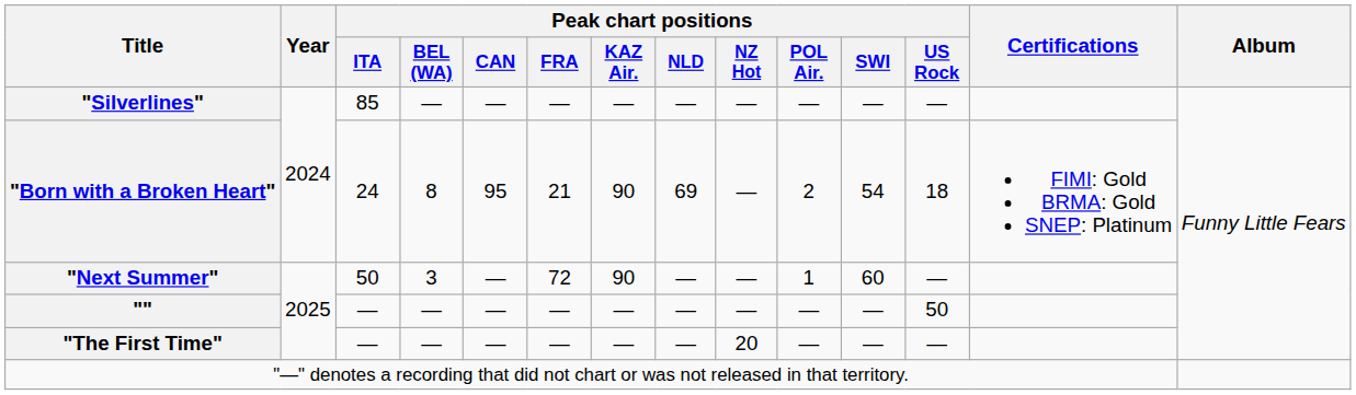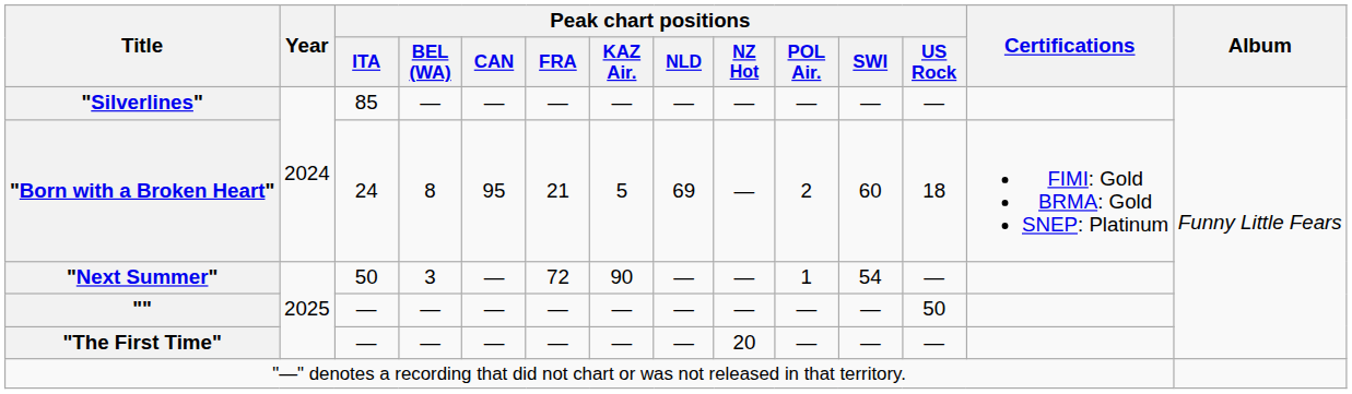"Born with a Broken Heart" | Peak chart positions / KAZ Air.: 90 -> 5
"Born with a Broken Heart" | Peak chart positions / SWI: 54 -> 60
"Next Summer" | Peak chart positions / SWI: 60 -> 54
